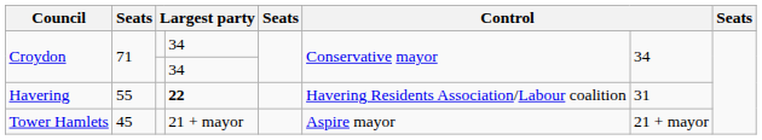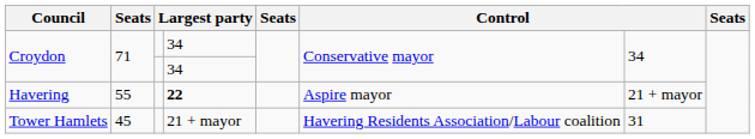Havering | column 6: Havering Residents Association/Labour coalition -> Aspire mayor
Havering | column 7: 31 -> 21 + mayor
Tower Hamlets | column 6: Aspire mayor -> Havering Residents Association/Labour coalition
Tower Hamlets | column 7: 21 + mayor -> 31
